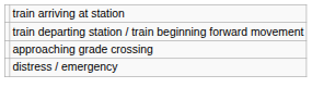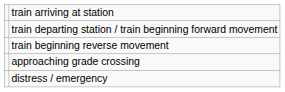+ row: train beginning reverse movement
